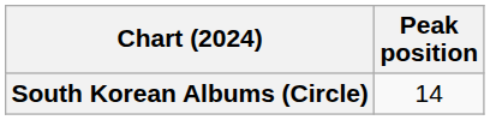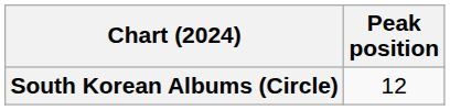South Korean Albums (Circle) | Peak position: 14 -> 12
